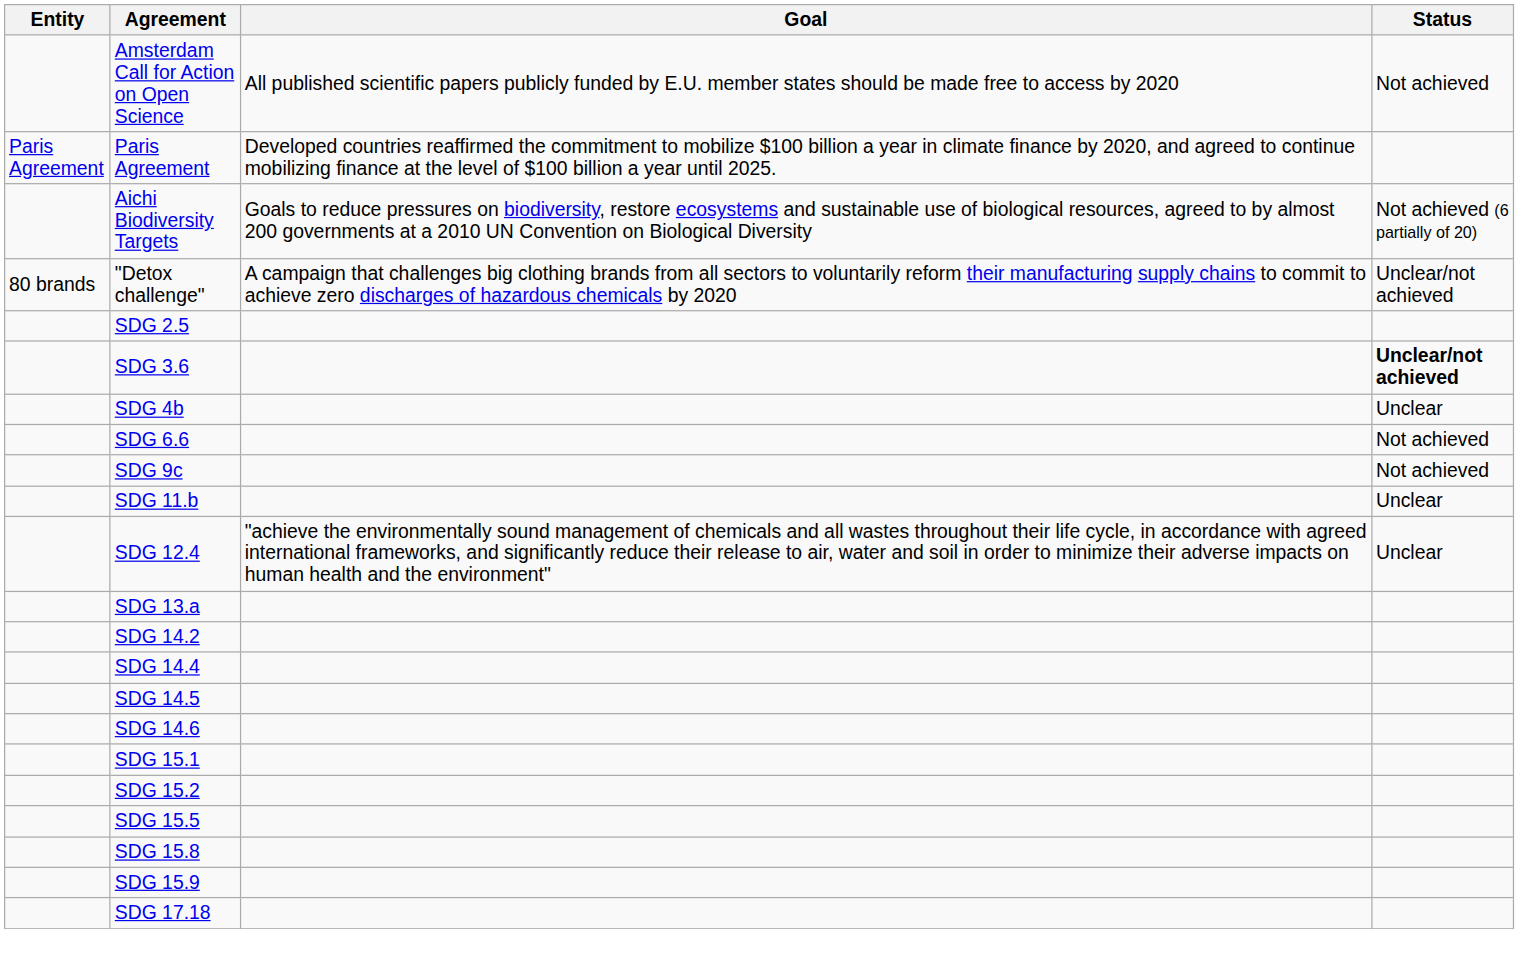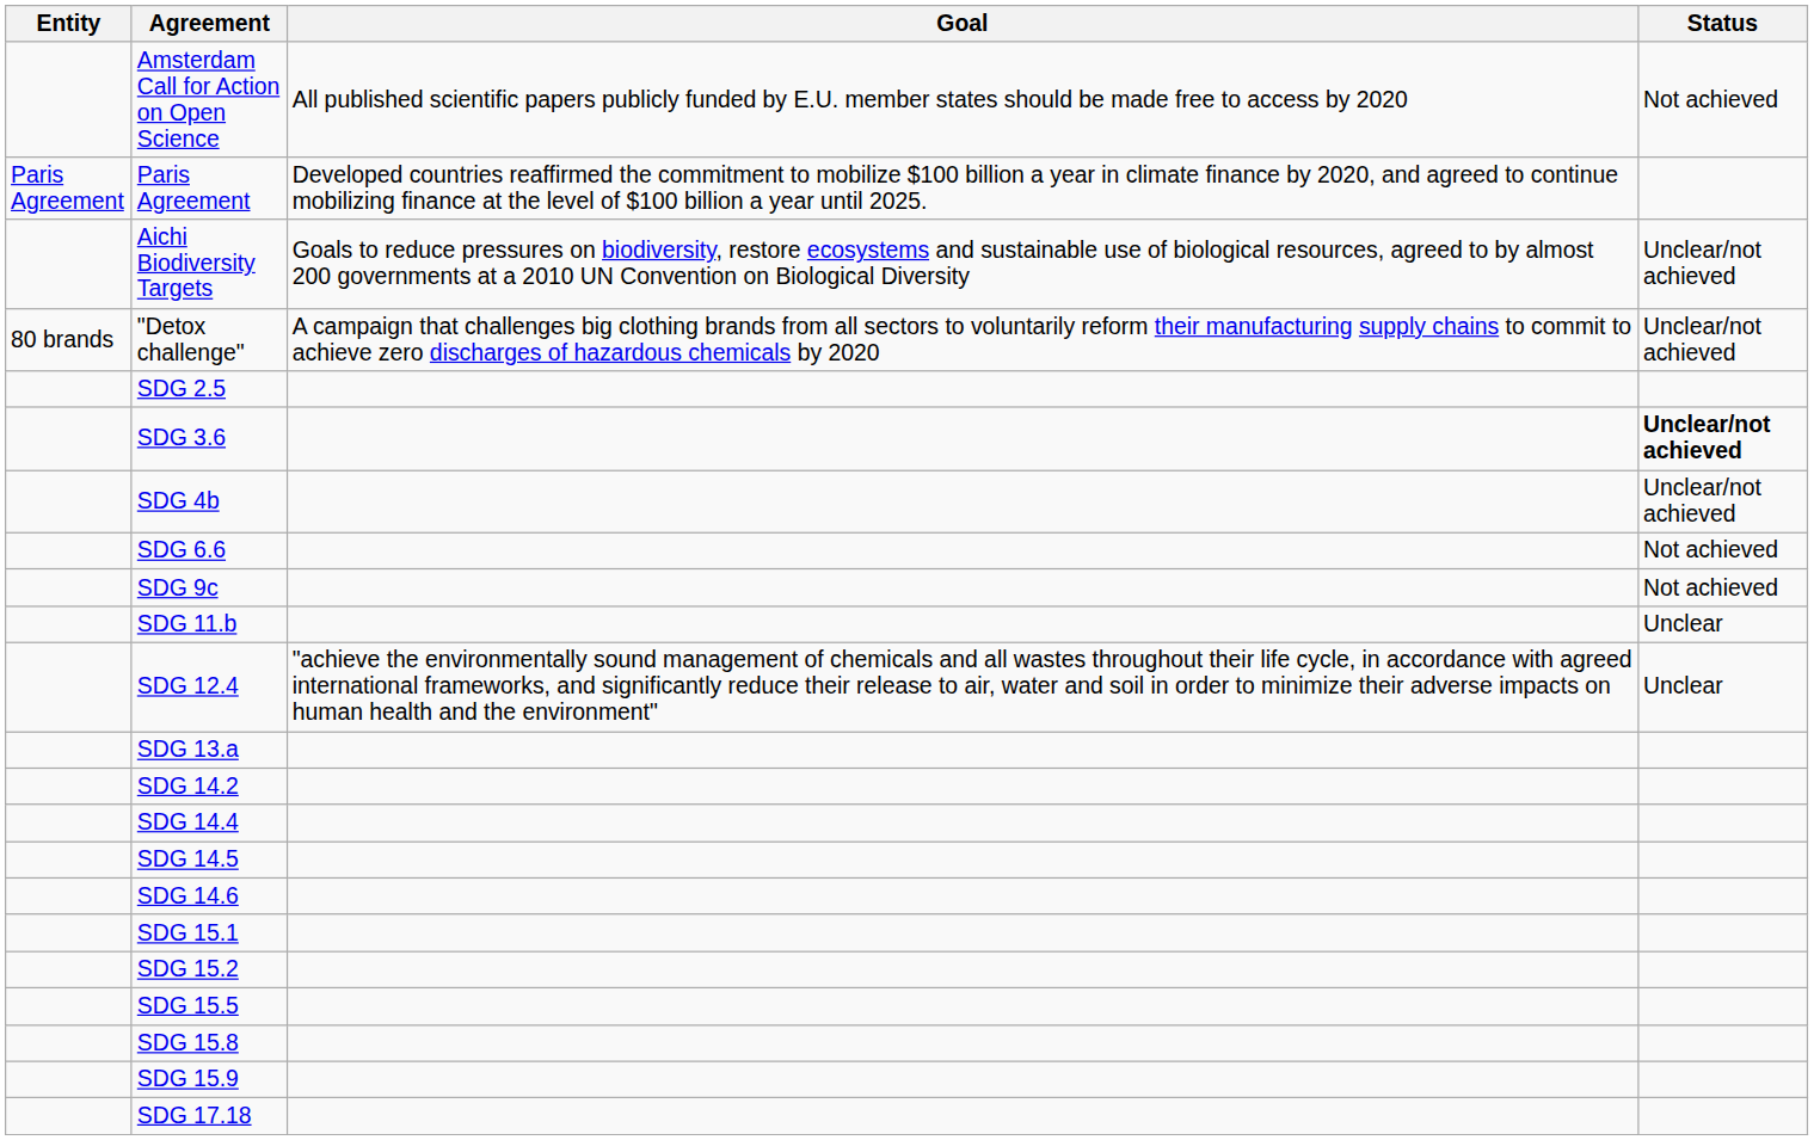Aichi Biodiversity Targets | Status: Not achieved (6 partially of 20) -> Unclear/not achieved
SDG 4b | Status: Unclear -> Unclear/not achieved
